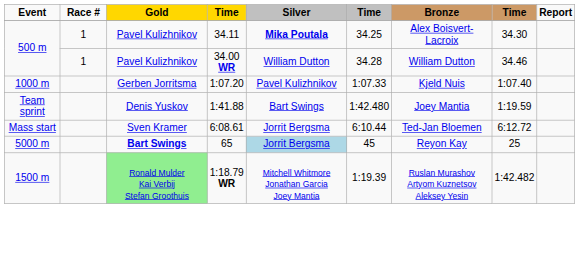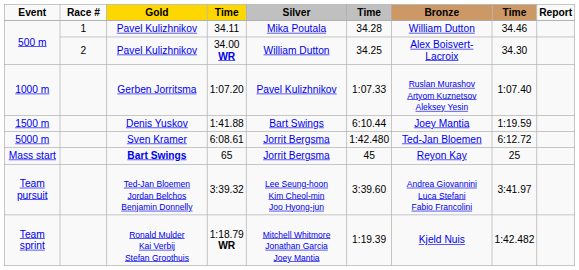34.11 | Silver: bold -> normal
34.11 | column 6: 34.25 -> 34.28
34.11 | Bronze: Alex Boisvert-Lacroix -> William Dutton
34.11 | column 8: 34.30 -> 34.46
34.00 WR | Race #: 1 -> 2
34.00 WR | column 6: 34.28 -> 34.25
34.00 WR | Bronze: William Dutton -> Alex Boisvert-Lacroix
34.00 WR | column 8: 34.46 -> 34.30
1:07.20 | Bronze: Kjeld Nuis -> Ruslan Murashov Artyom Kuznetsov Aleksey Yesin
1:41.88 | Event: Team sprint -> 1500 m
1:41.88 | column 6: 1:42.480 -> 6:10.44
6:08.61 | Event: Mass start -> 5000 m
6:08.61 | column 6: 6:10.44 -> 1:42.480
65 | Event: 5000 m -> Mass start
65 | Silver: lightblue background -> no background
+ row: Team pursuit | Ted-Jan Bloemen Jordan Belchos Benjamin Donnelly | 3:39.32 | Lee Seung-hoon Kim Cheol-min Joo Hyong-jun | 3:39.60 | Andrea Giovannini Luca Stefani Fabio Francolini | 3:41.97
1:18.79 WR | Event: 1500 m -> Team sprint
1:18.79 WR | Gold: lightgreen background -> no background
1:18.79 WR | Bronze: Ruslan Murashov Artyom Kuznetsov Aleksey Yesin -> Kjeld Nuis
